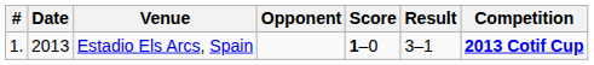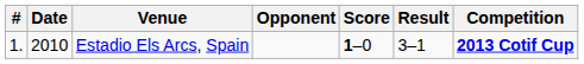Estadio Els Arcs, Spain | Date: 2013 -> 2010
